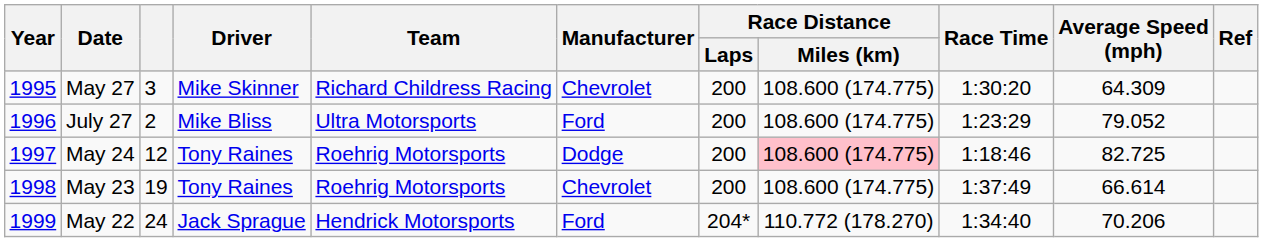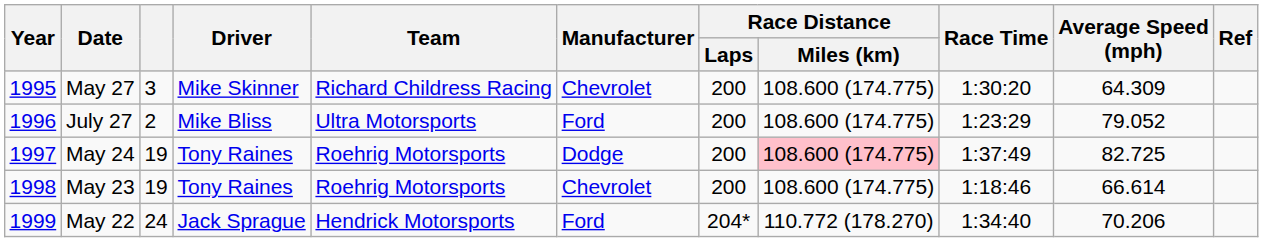May 24 | column 3: 12 -> 19
May 24 | Race Time: 1:18:46 -> 1:37:49
May 23 | Race Time: 1:37:49 -> 1:18:46
